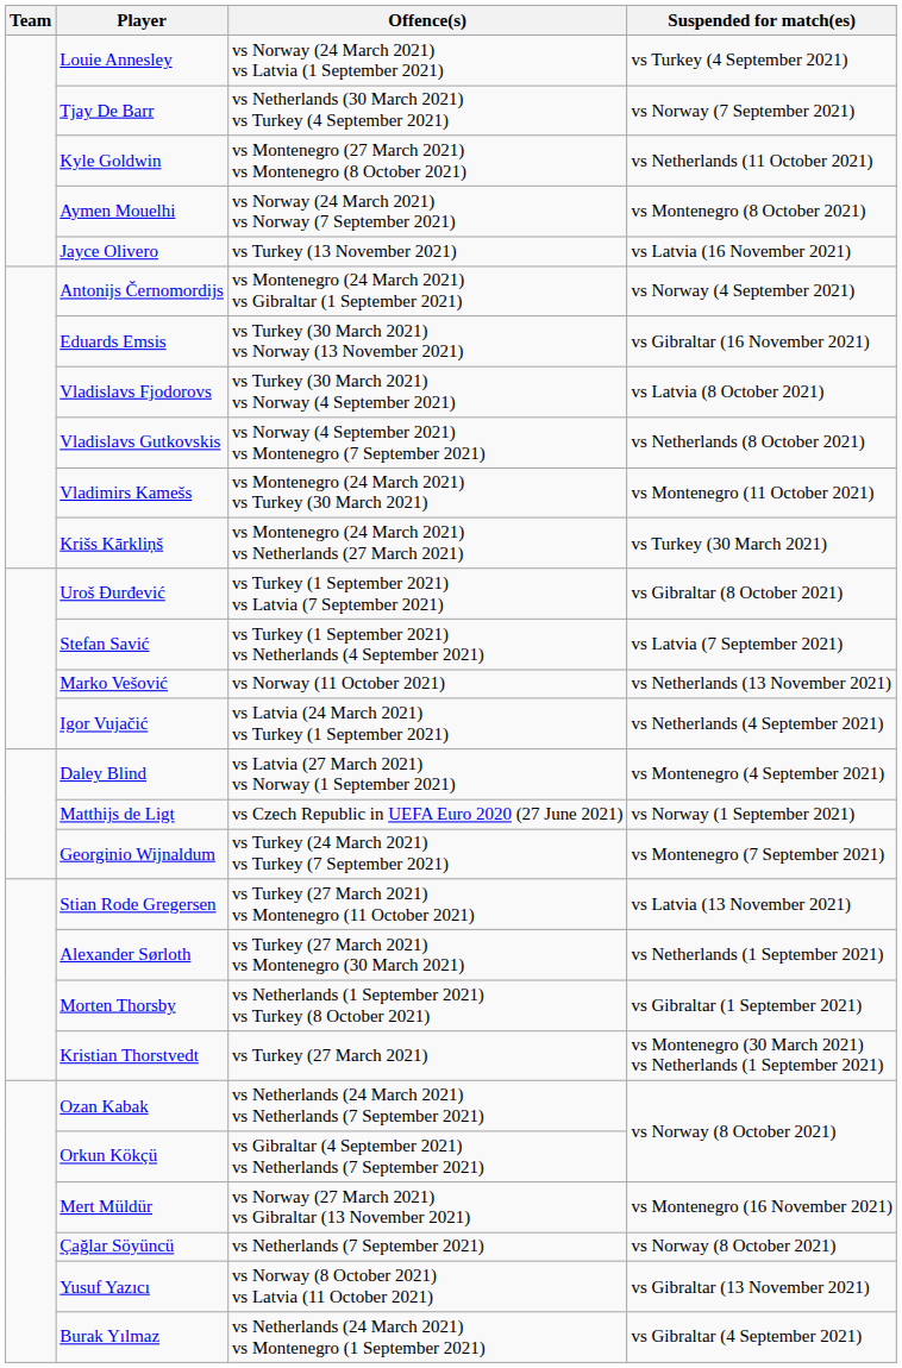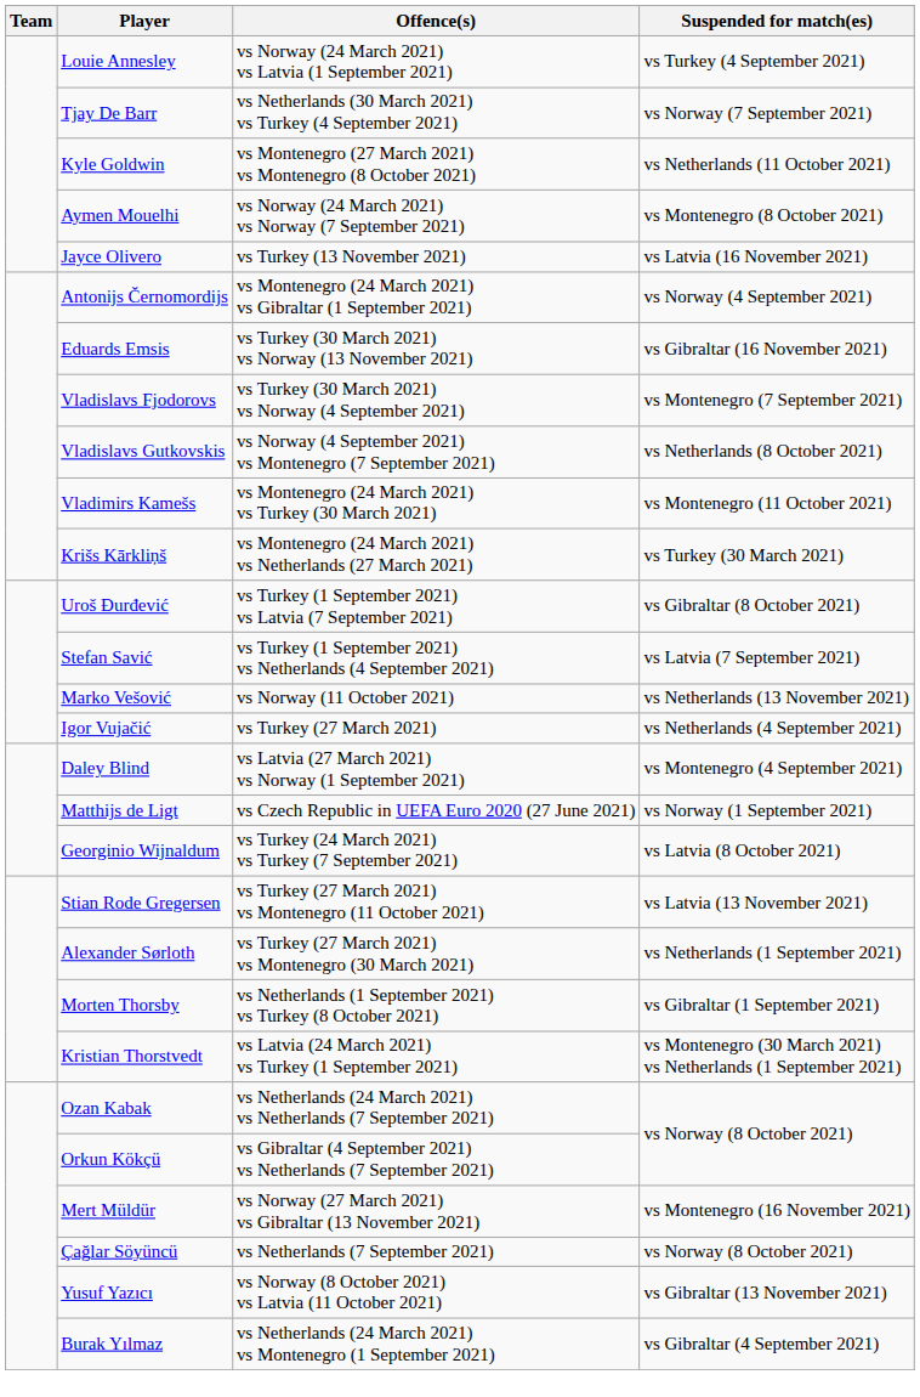Vladislavs Fjodorovs | Suspended for match(es): vs Latvia (8 October 2021) -> vs Montenegro (7 September 2021)
Igor Vujačić | Offence(s): vs Latvia (24 March 2021) vs Turkey (1 September 2021) -> vs Turkey (27 March 2021)
Georginio Wijnaldum | Suspended for match(es): vs Montenegro (7 September 2021) -> vs Latvia (8 October 2021)
Kristian Thorstvedt | Offence(s): vs Turkey (27 March 2021) -> vs Latvia (24 March 2021) vs Turkey (1 September 2021)
